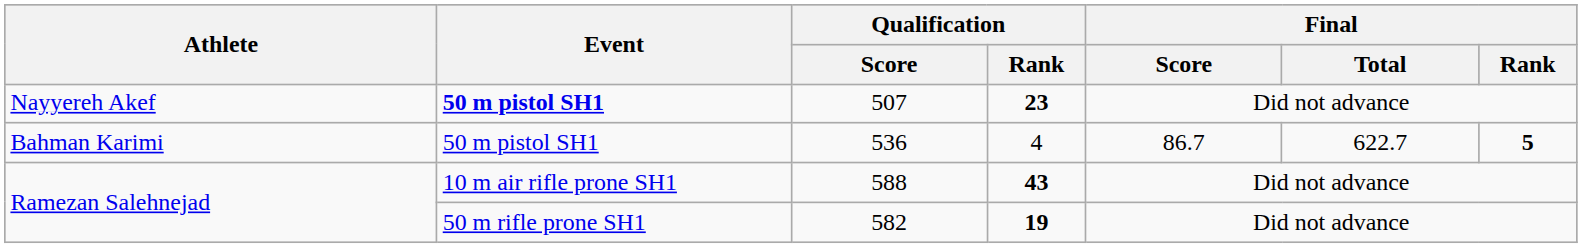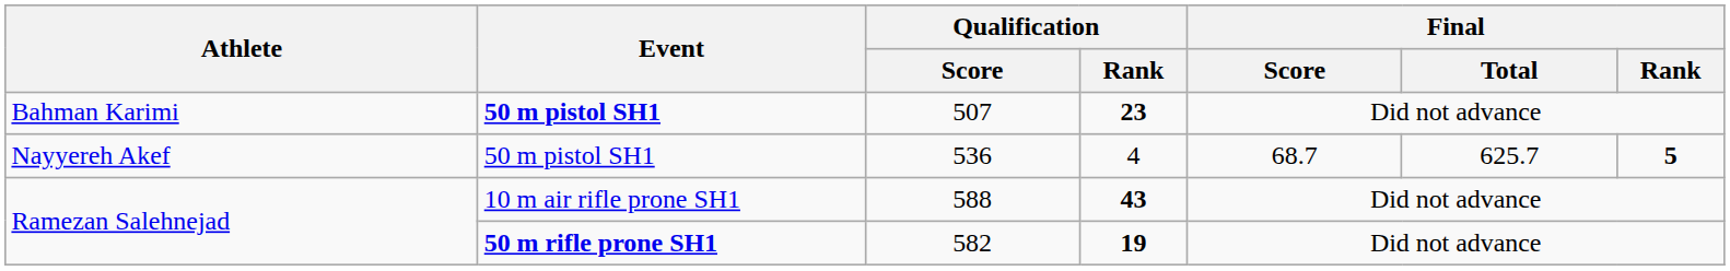507 | Athlete: Nayyereh Akef -> Bahman Karimi
536 | Athlete: Bahman Karimi -> Nayyereh Akef
536 | Final / Score: 86.7 -> 68.7
536 | Final / Total: 622.7 -> 625.7
582 | Event: normal -> bold
